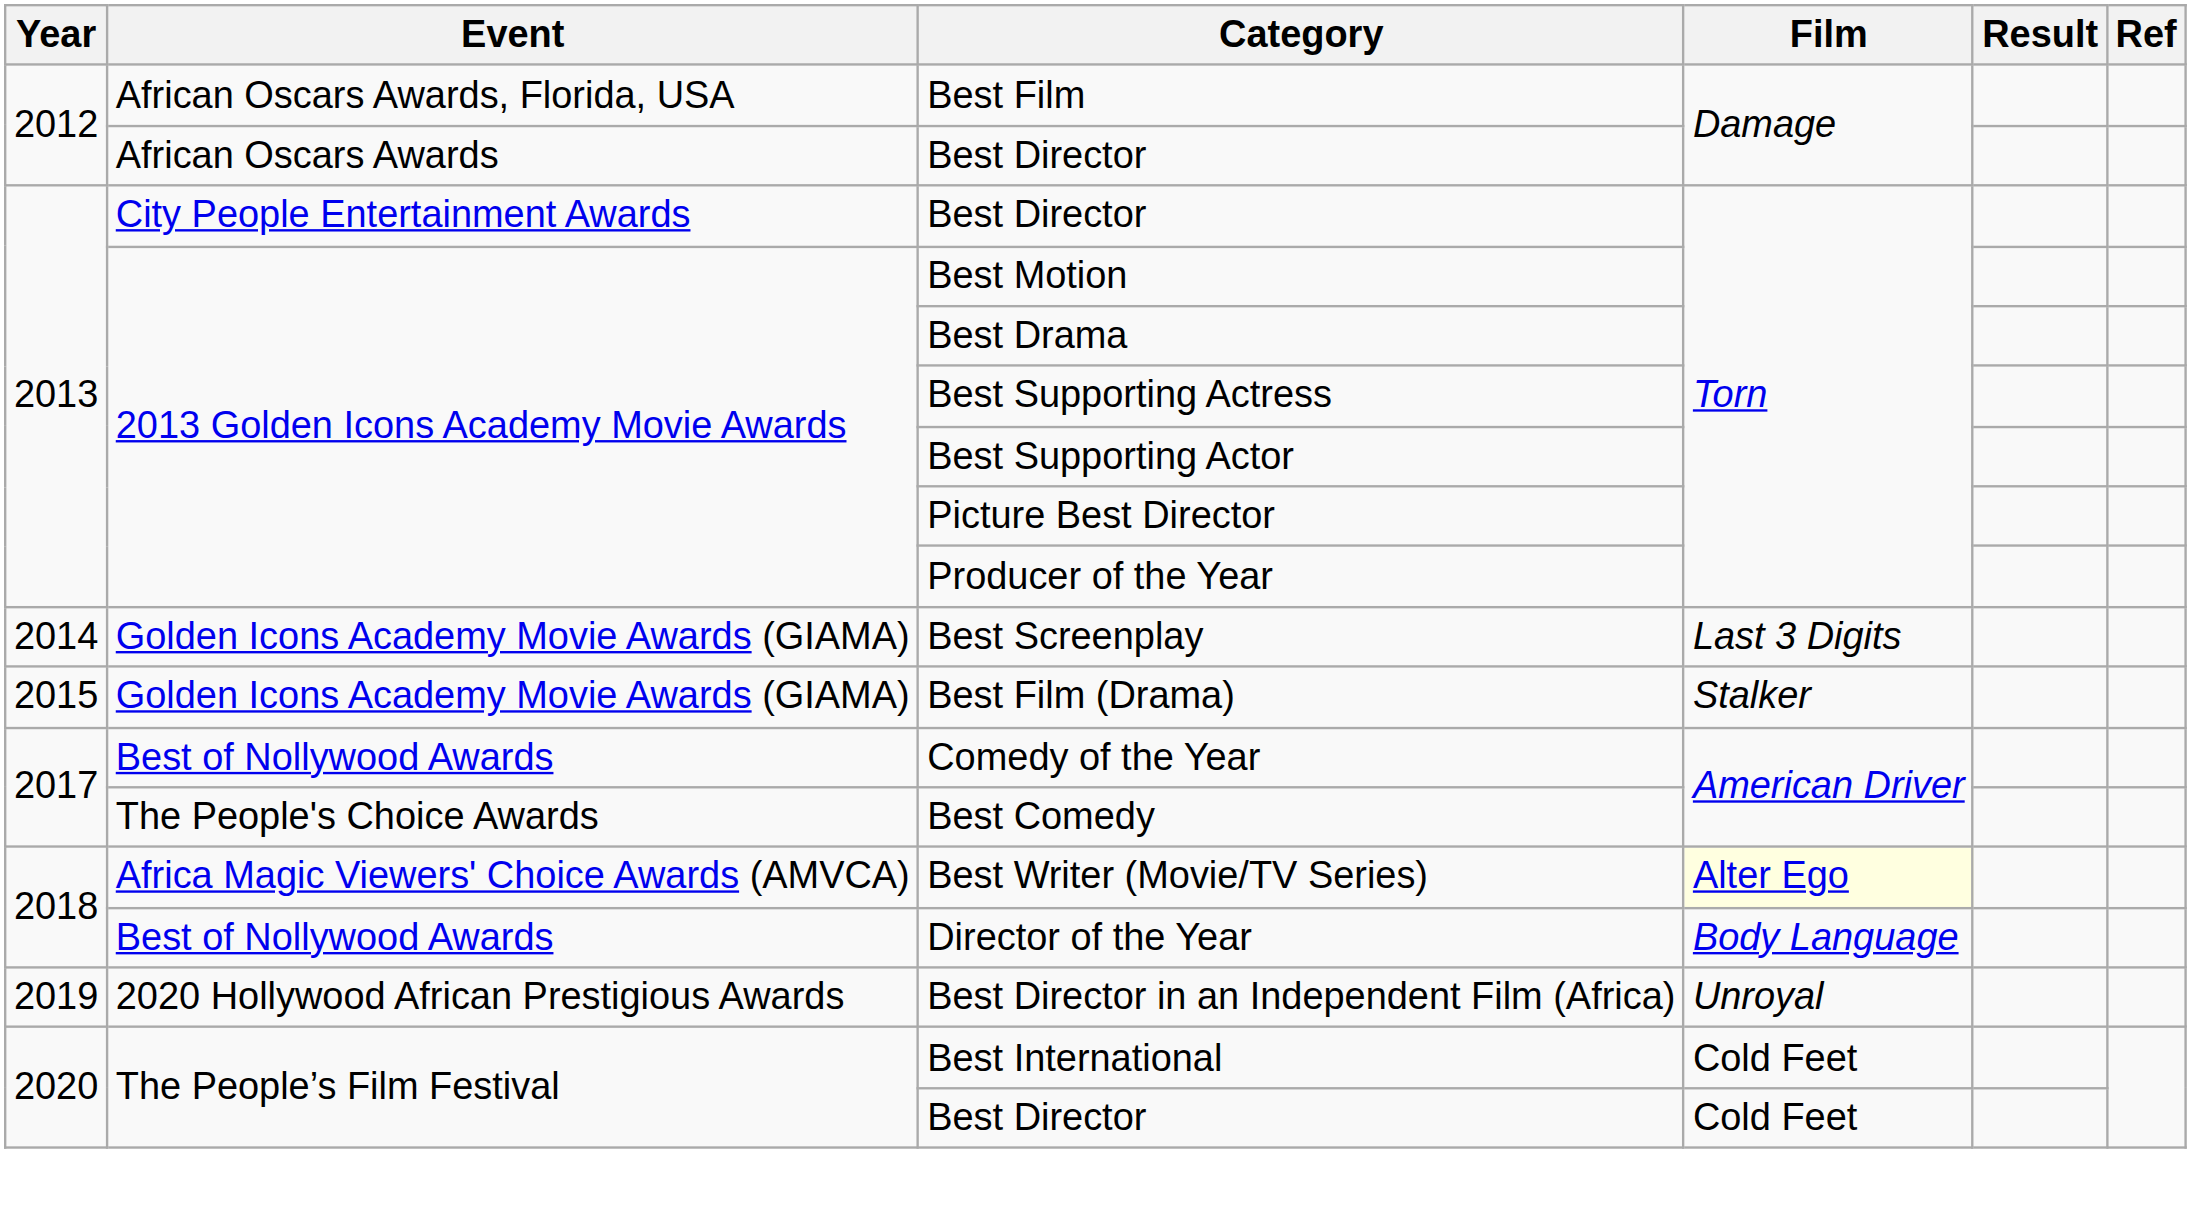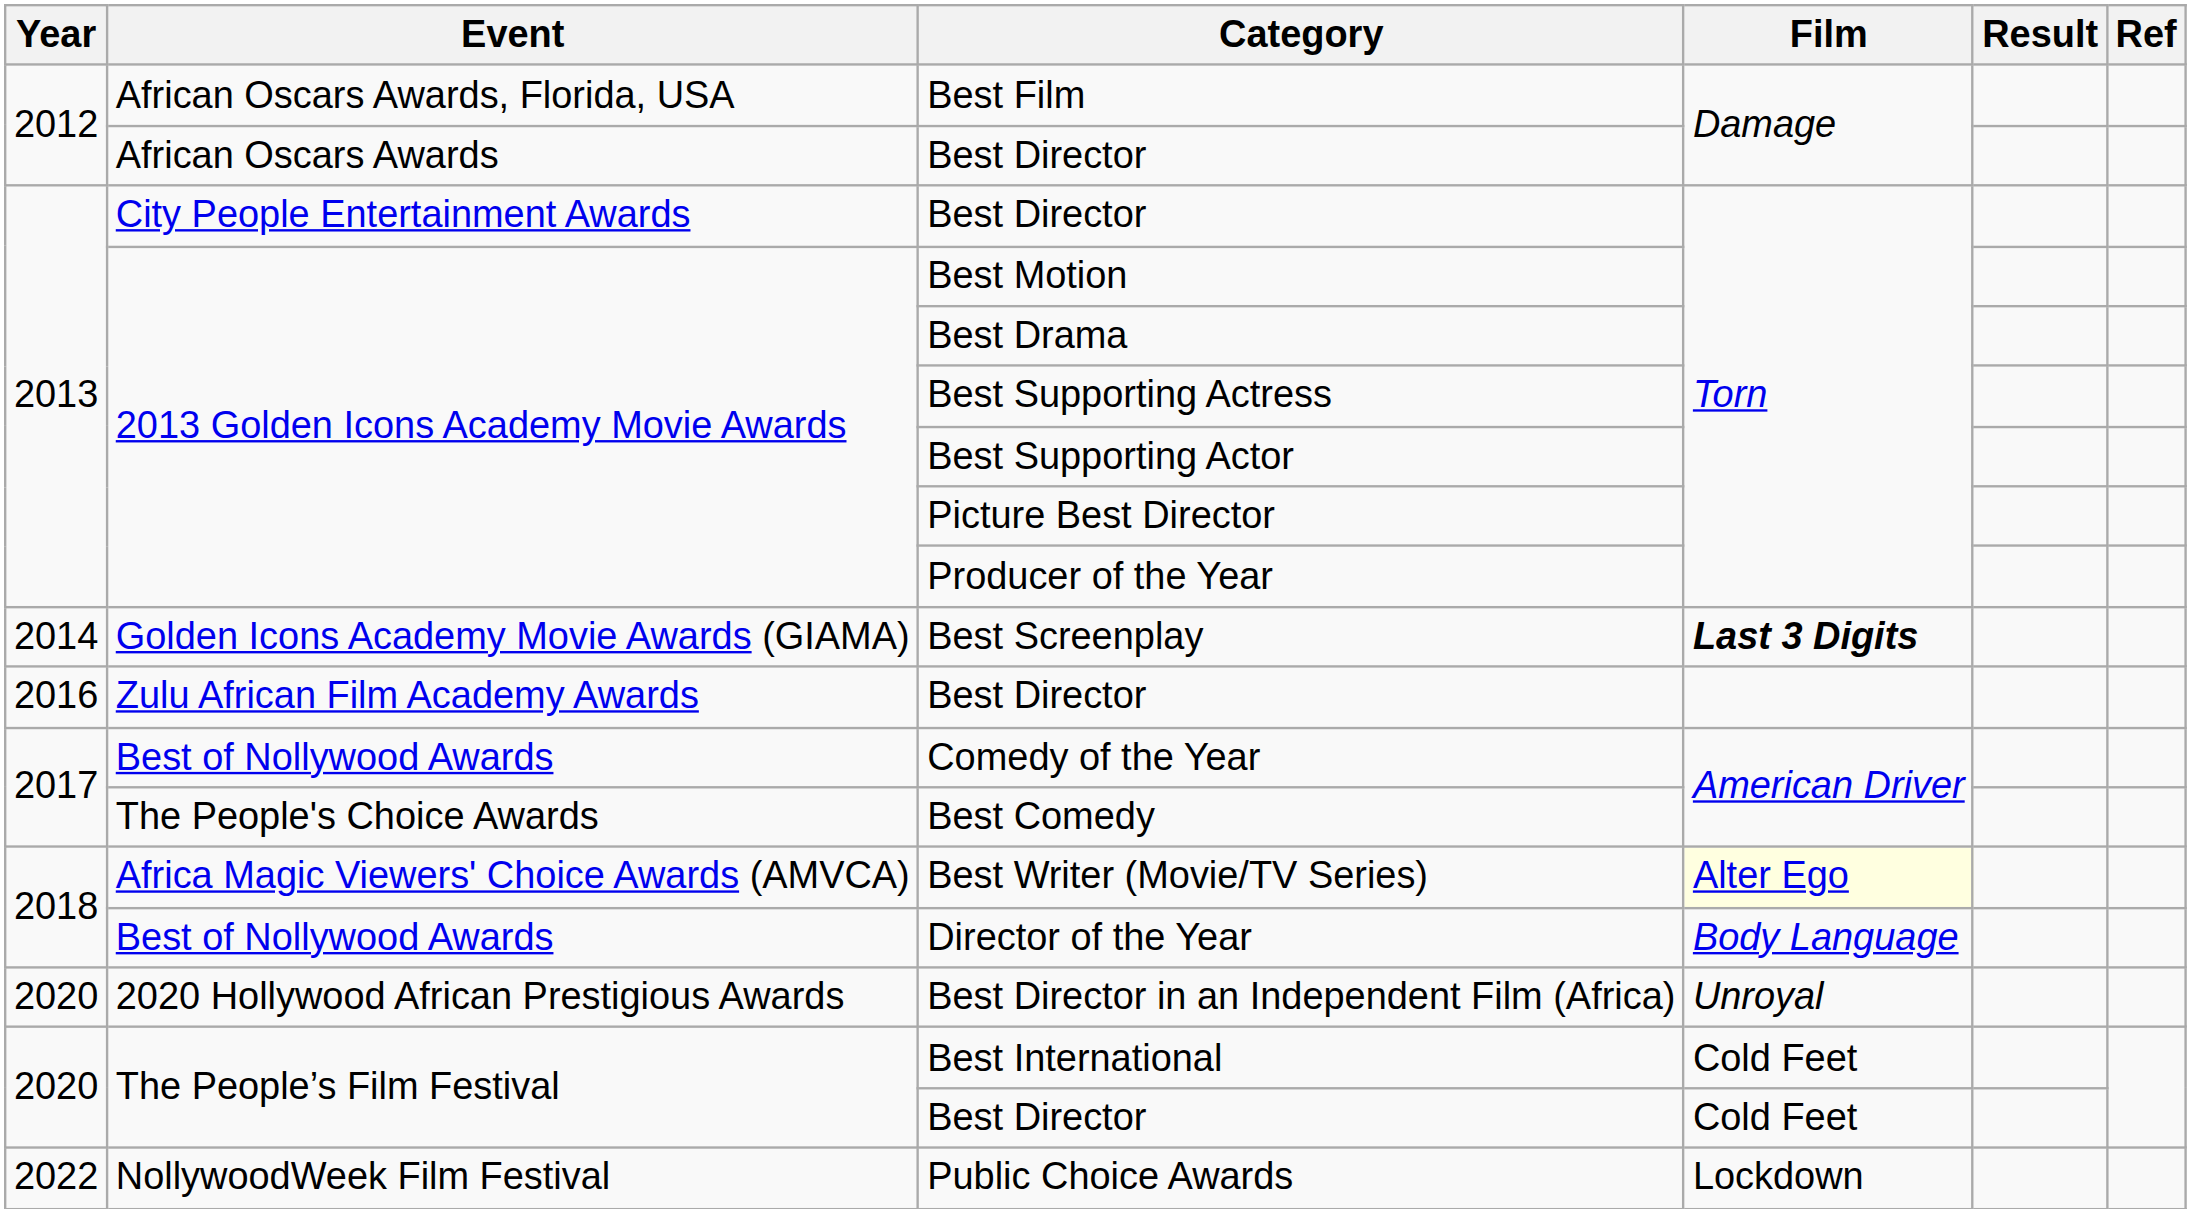Best Screenplay | Film: normal -> bold
- row: 2015 | Golden Icons Academy Movie Awards (GIAMA) | Best Film (Drama) | Stalker
+ row: 2016 | Zulu African Film Academy Awards | Best Director
Best Director in an Independent Film (Africa) | Year: 2019 -> 2020
+ row: 2022 | NollywoodWeek Film Festival | Public Choice Awards | Lockdown
